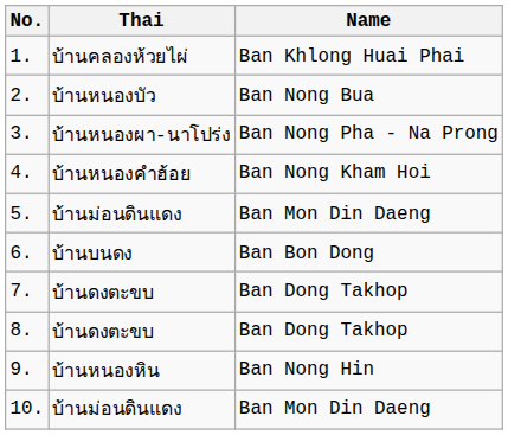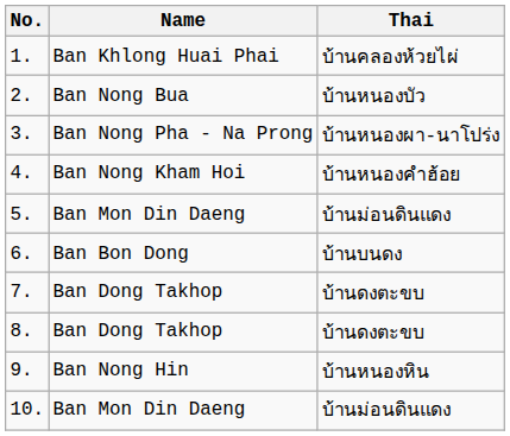columns swapped: Name <-> Thai
